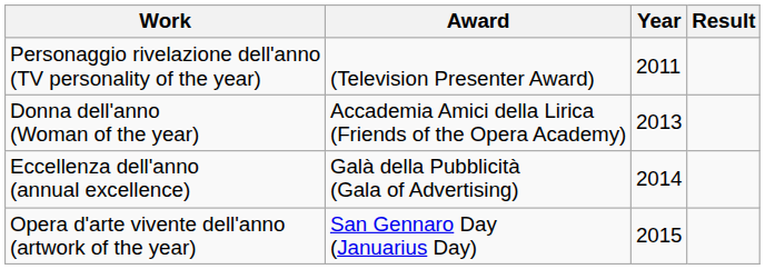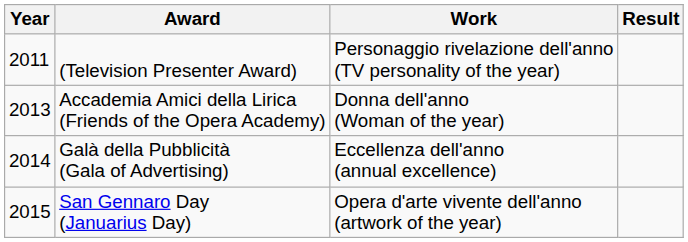columns swapped: Year <-> Work
